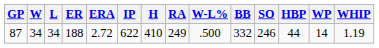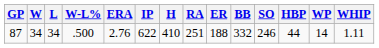columns swapped: W-L% <-> ER
87 | ERA: 2.72 -> 2.76
87 | RA: 249 -> 251
87 | WHIP: 1.19 -> 1.11
